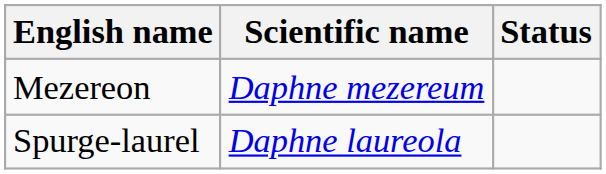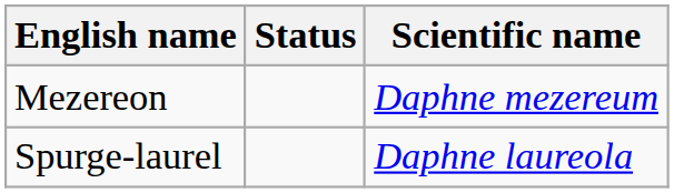columns swapped: Scientific name <-> Status
